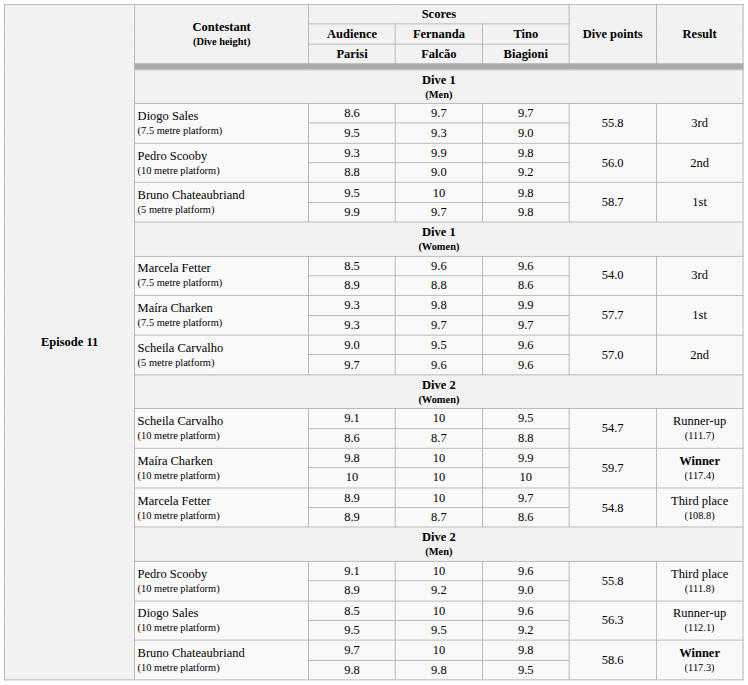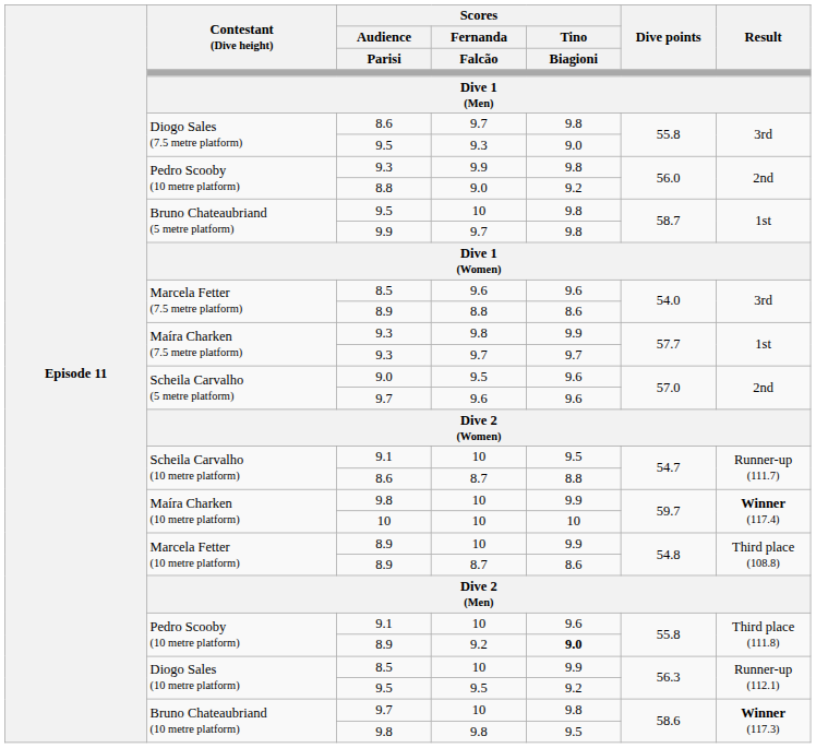8.6 / 9.7 | Scores / Tino / Biagioni: 9.7 -> 9.8
8.9 / 10 | Scores / Tino / Biagioni: 9.7 -> 9.9
8.9 / 9.2 | Scores / Tino / Biagioni: normal -> bold
8.5 / 10 | Scores / Tino / Biagioni: 9.6 -> 9.9
